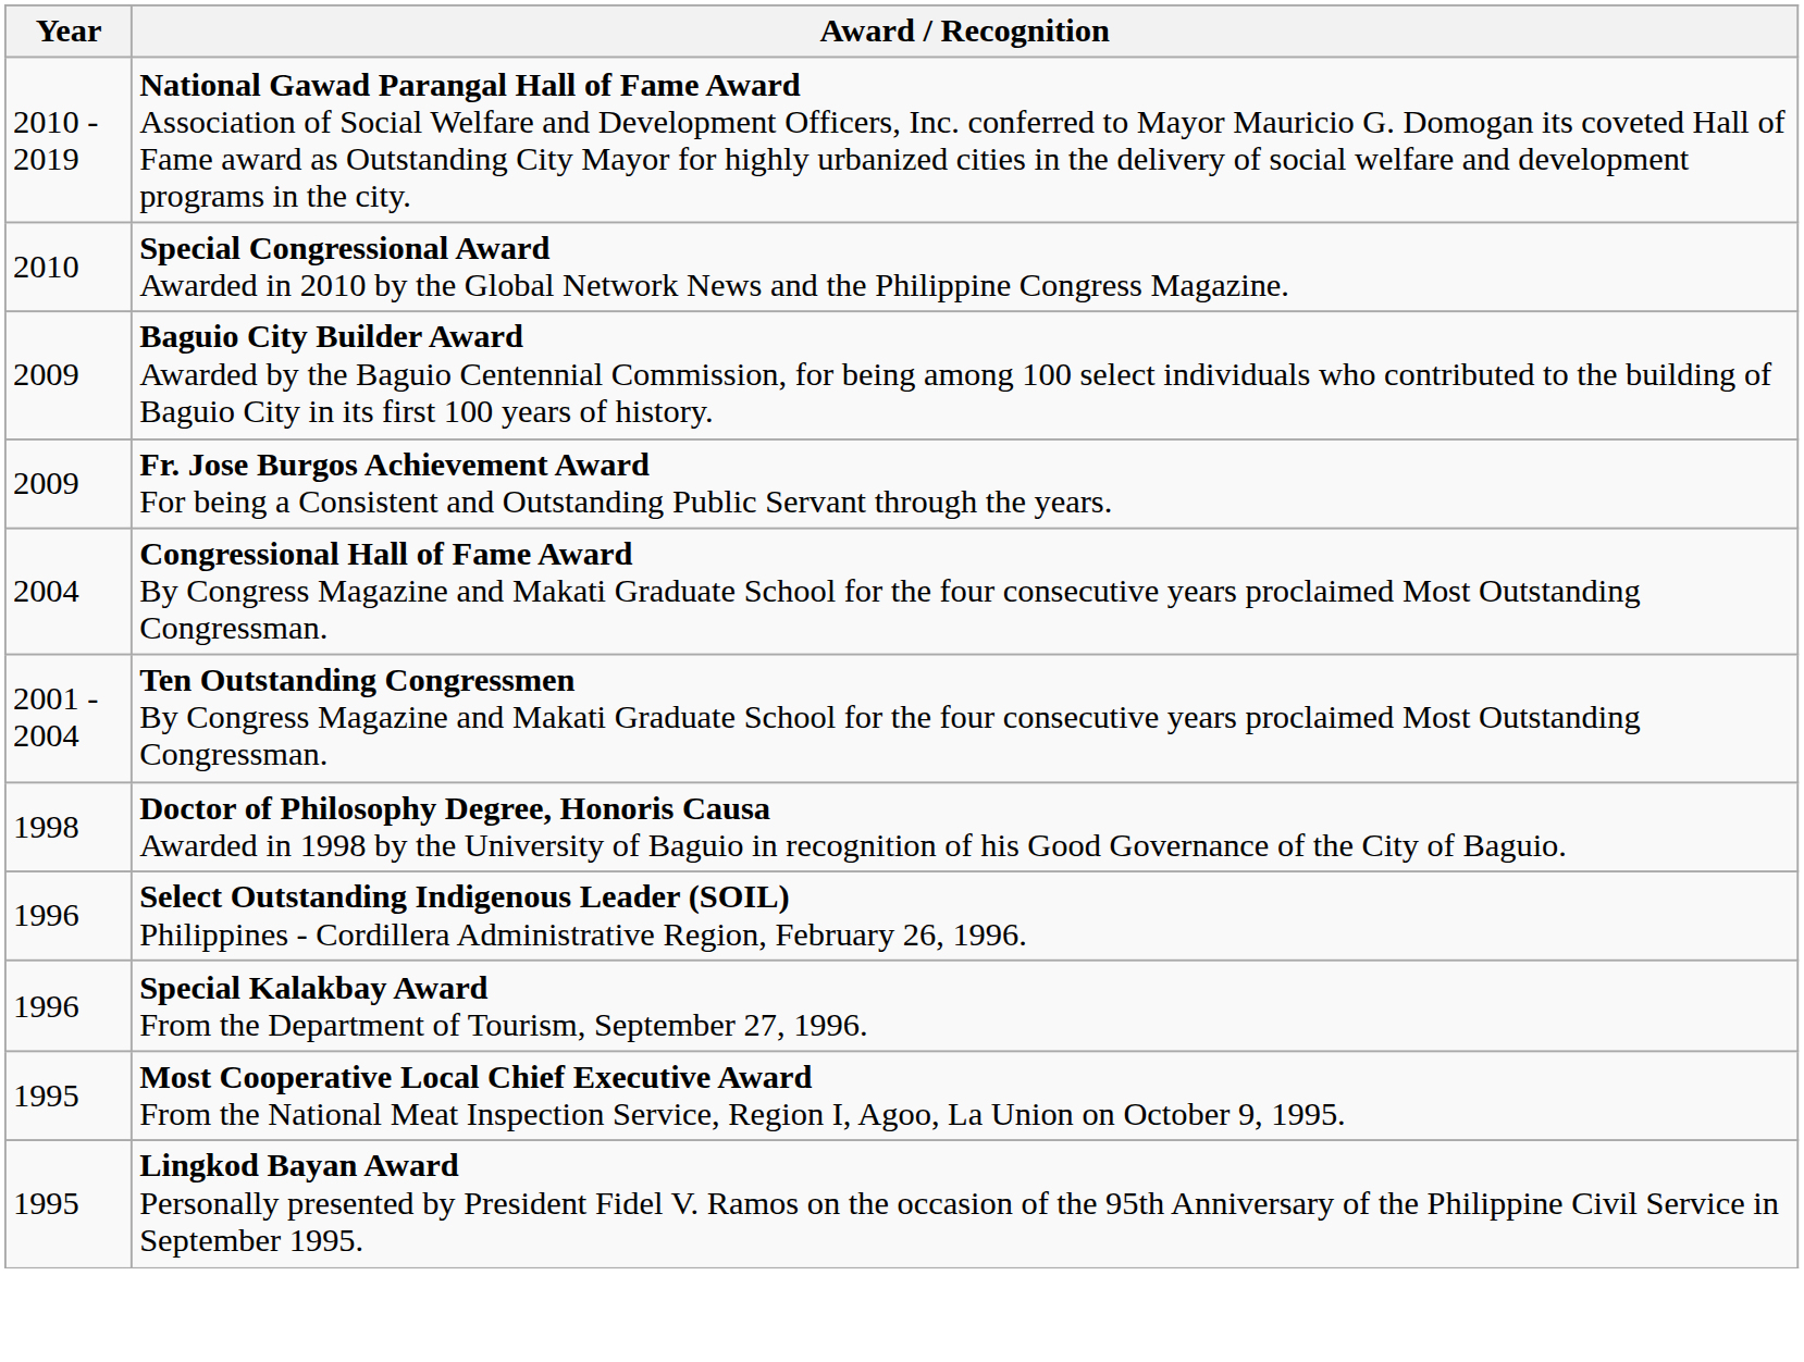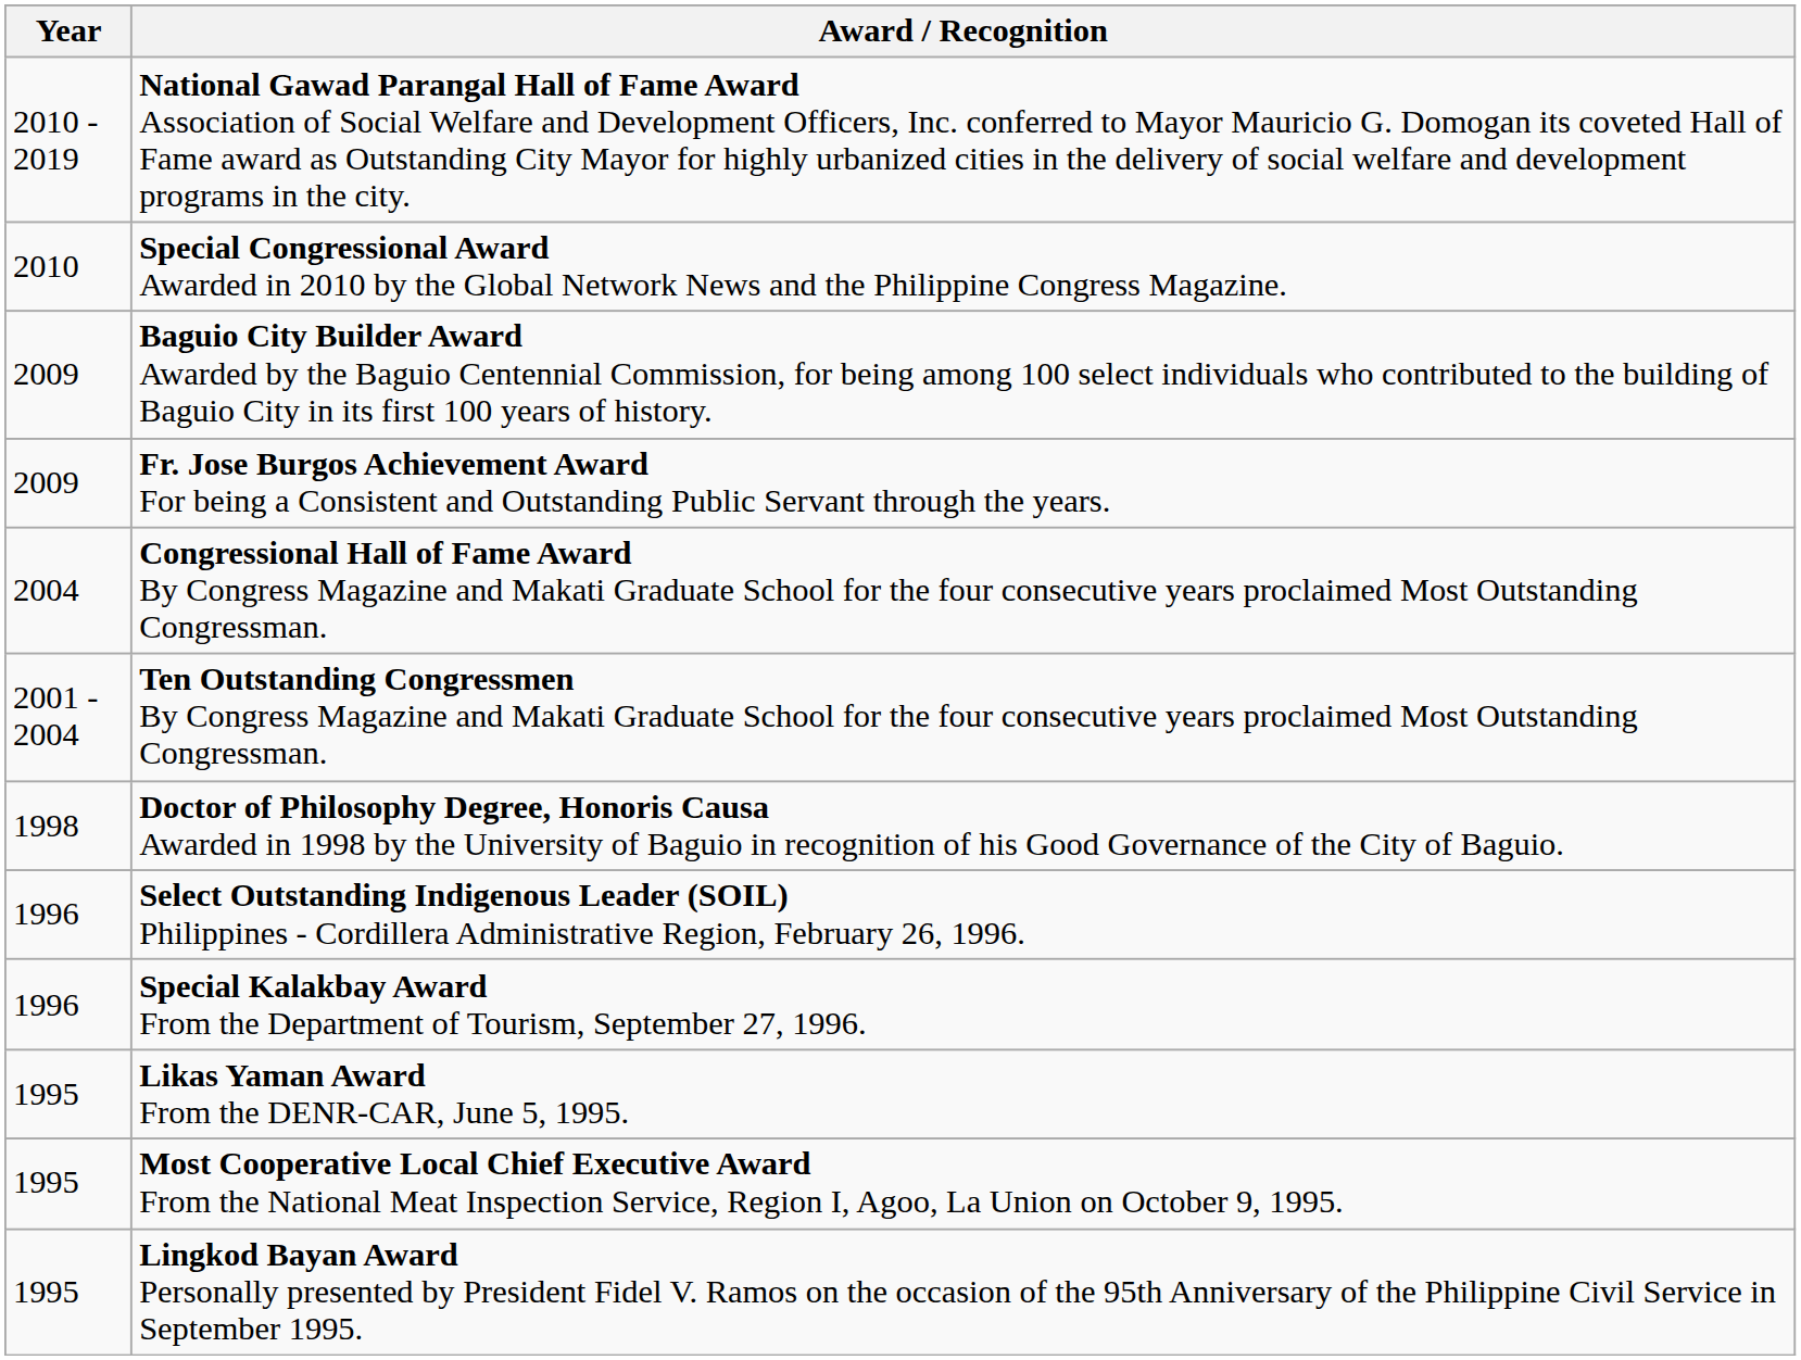+ row: 1995 | Likas Yaman Award From the DENR-CAR, June 5, 1995.
